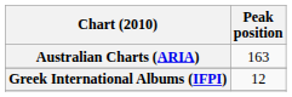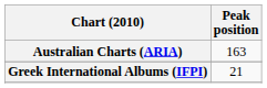Greek International Albums (IFPI) | Peak position: 12 -> 21
